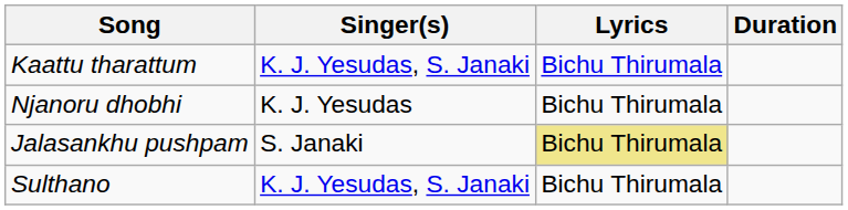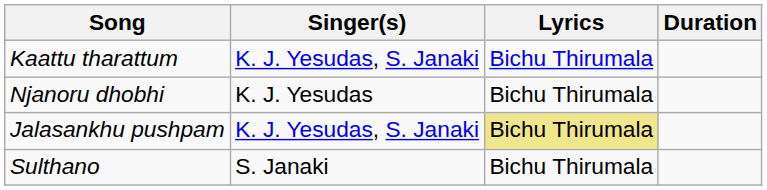Jalasankhu pushpam | Singer(s): S. Janaki -> K. J. Yesudas, S. Janaki
Sulthano | Singer(s): K. J. Yesudas, S. Janaki -> S. Janaki
